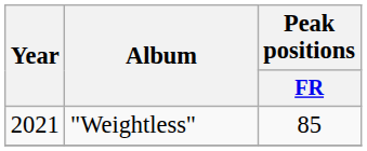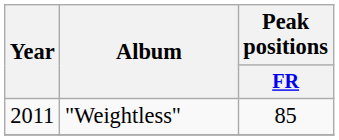"Weightless" | Year: 2021 -> 2011
